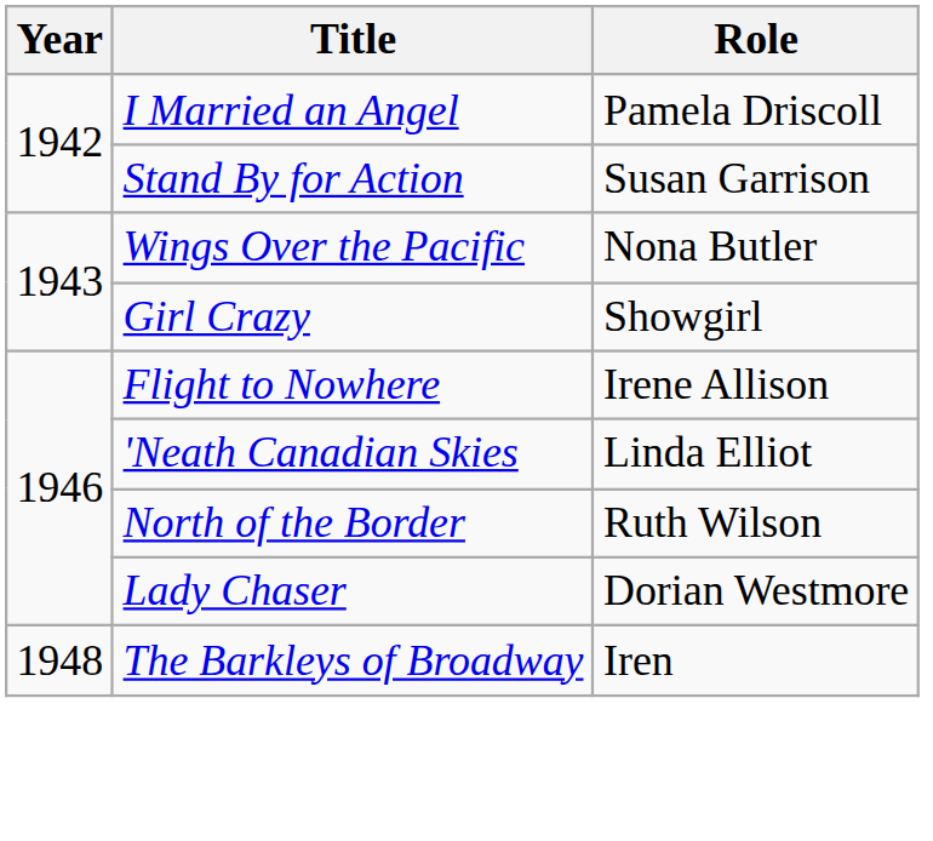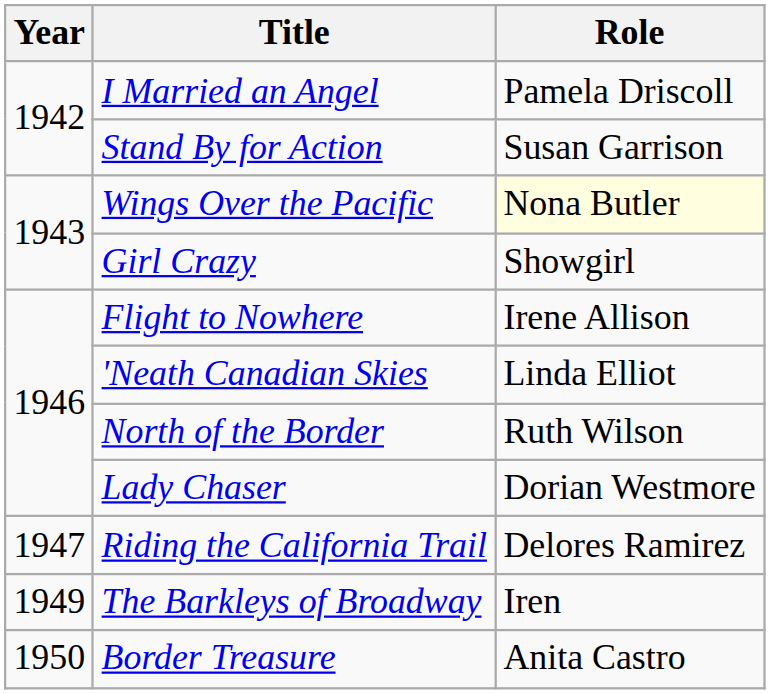Wings Over the Pacific | Role: no background -> lightyellow background
+ row: 1947 | Riding the California Trail | Delores Ramirez
The Barkleys of Broadway | Year: 1948 -> 1949
+ row: 1950 | Border Treasure | Anita Castro
